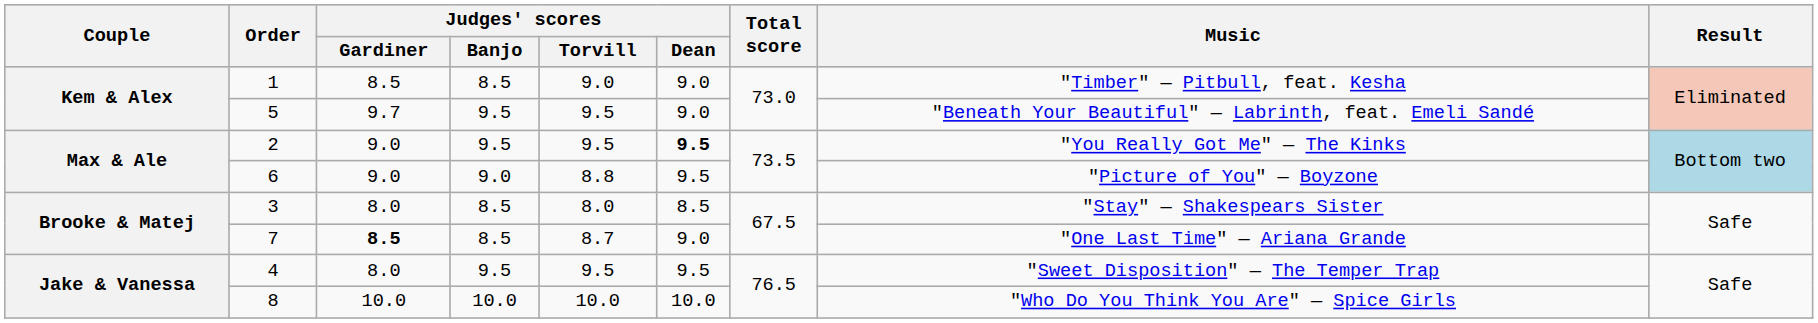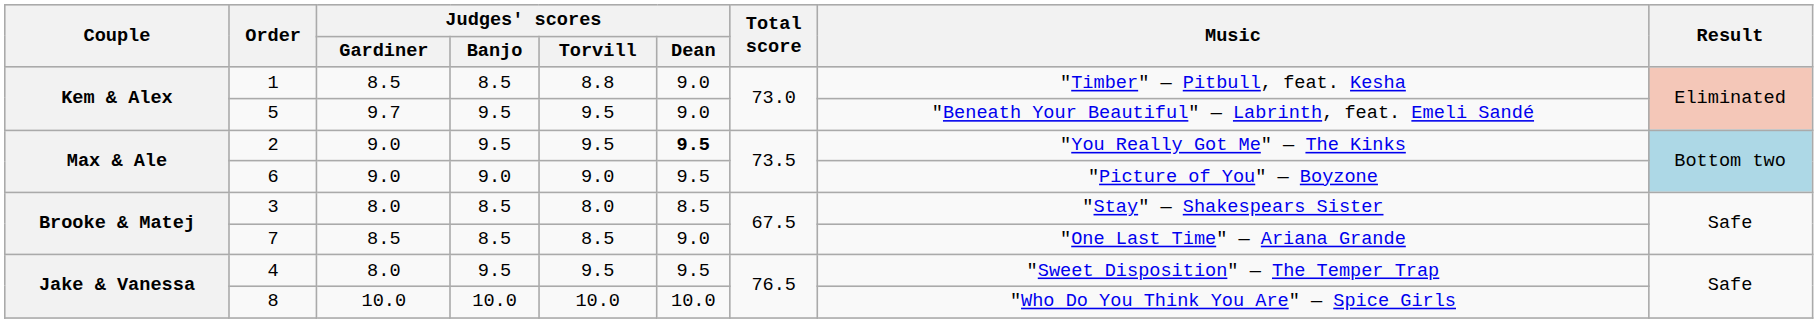1 | Judges' scores / Torvill: 9.0 -> 8.8
6 | Judges' scores / Torvill: 8.8 -> 9.0
7 | Judges' scores / Gardiner: bold -> normal
7 | Judges' scores / Torvill: 8.7 -> 8.5
